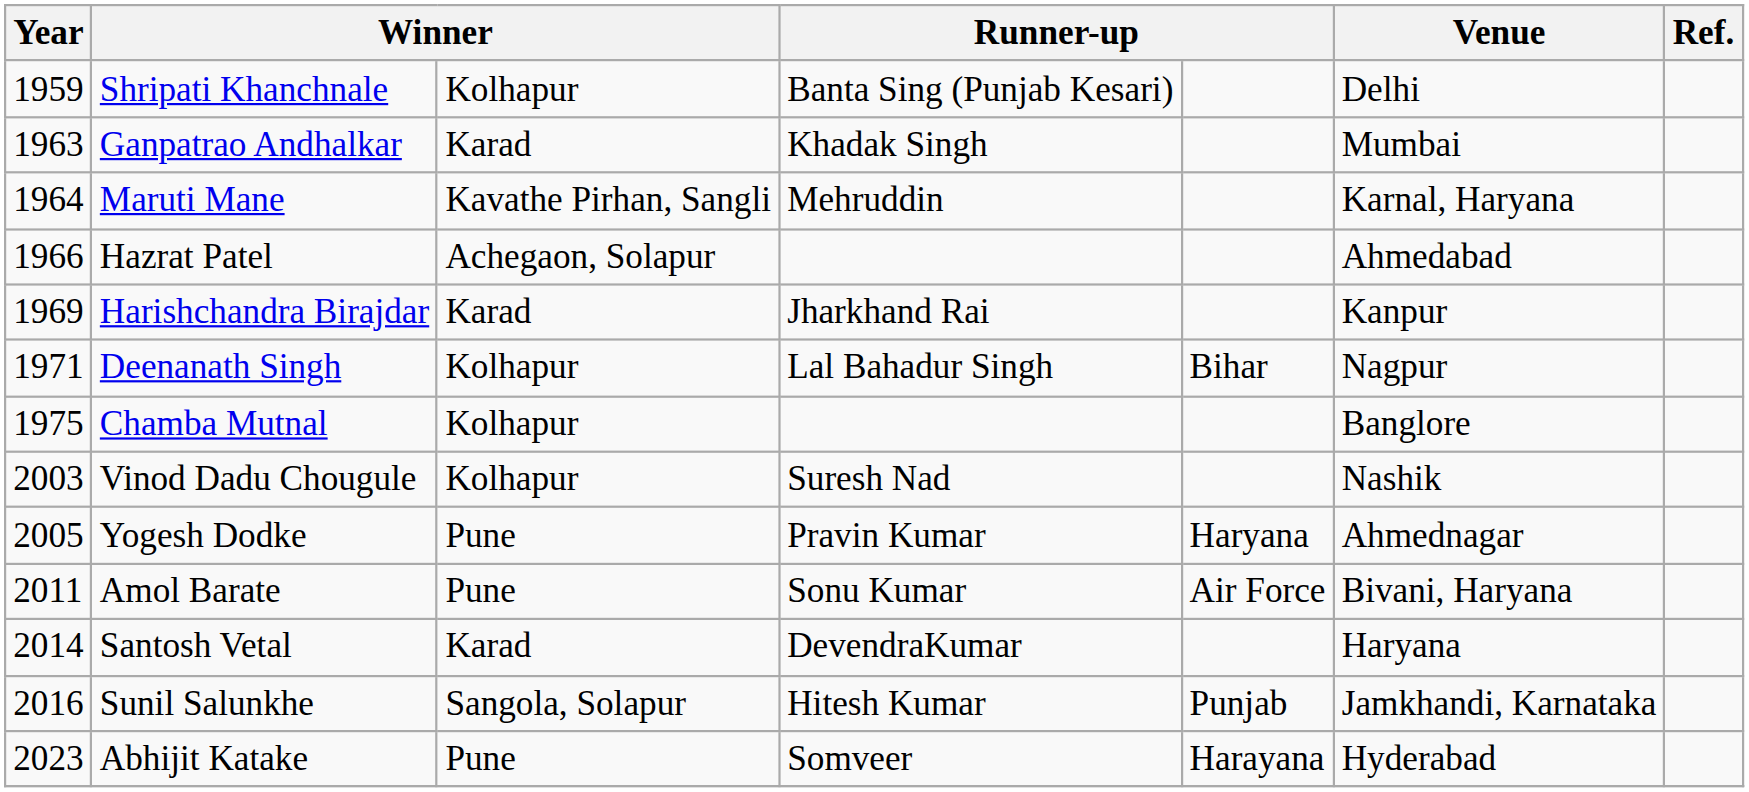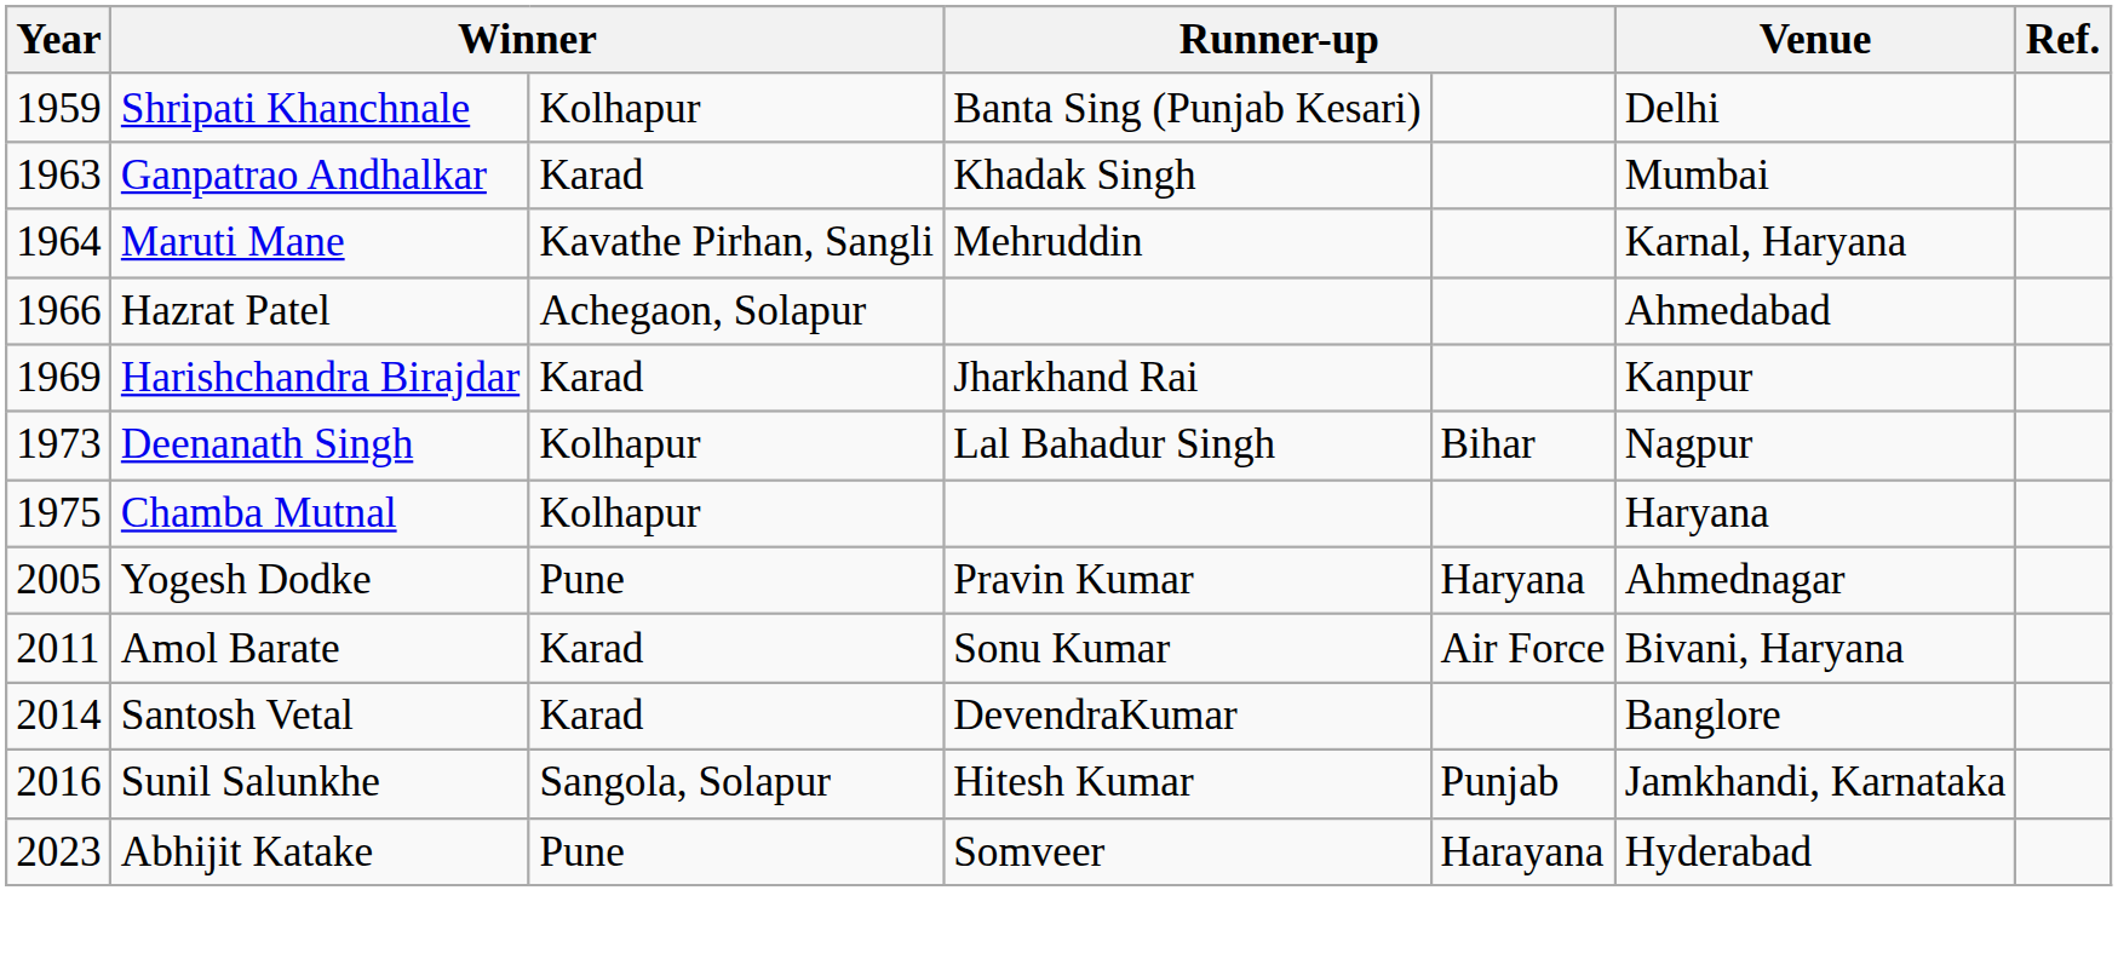Deenanath Singh | Year: 1971 -> 1973
Chamba Mutnal | Venue: Banglore -> Haryana
- row: 2003 | Vinod Dadu Chougule | Kolhapur | Suresh Nad | Nashik
Amol Barate | column 3: Pune -> Karad
Santosh Vetal | Venue: Haryana -> Banglore
